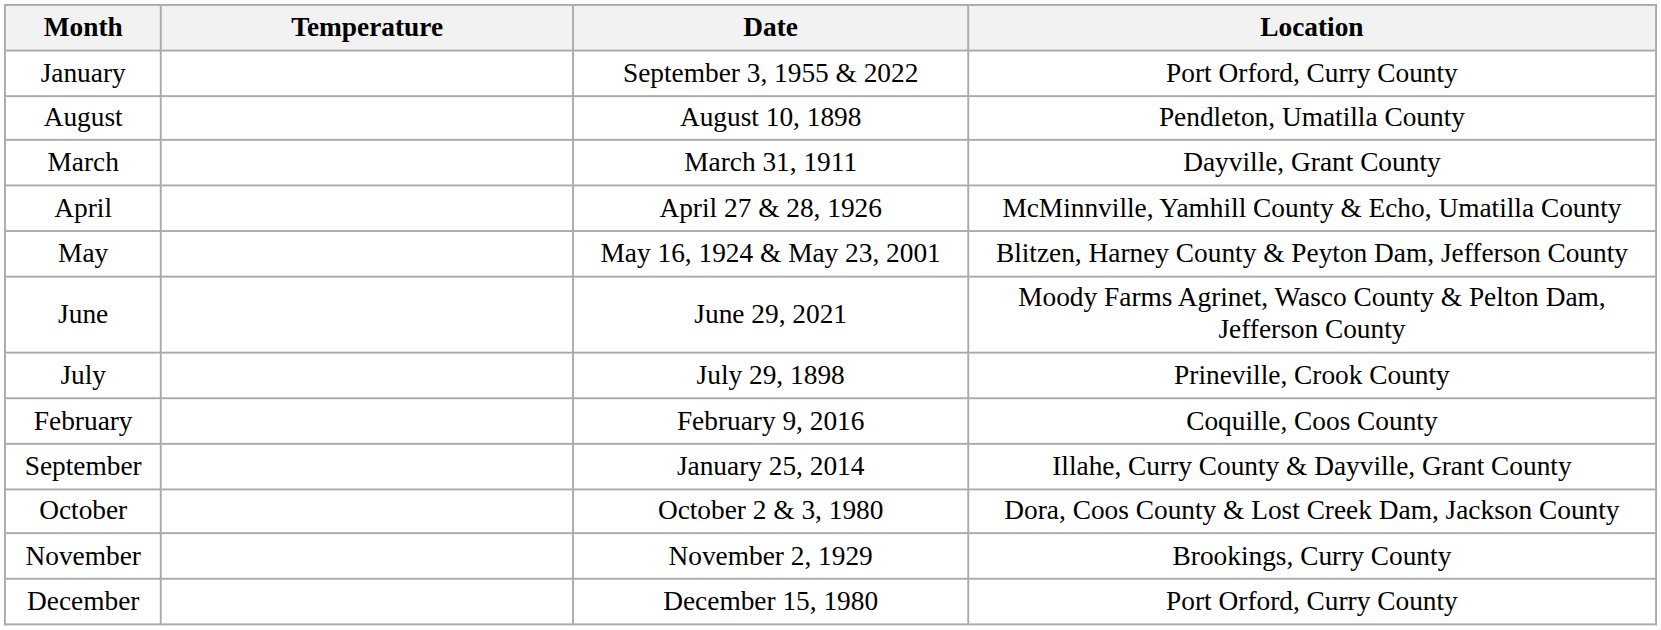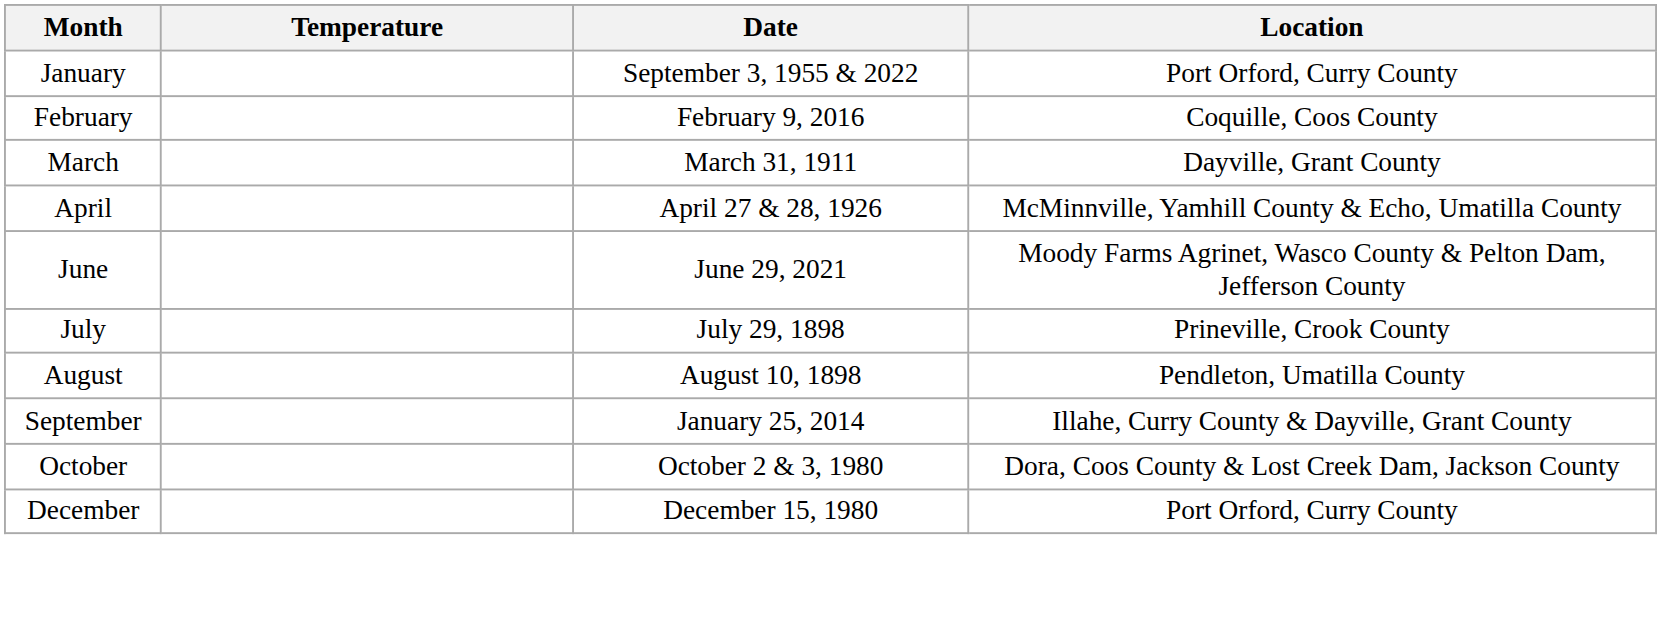rows swapped: February <-> August
- row: May | May 16, 1924 & May 23, 2001 | Blitzen, Harney County & Peyton Dam, Jefferson County
- row: November | November 2, 1929 | Brookings, Curry County
